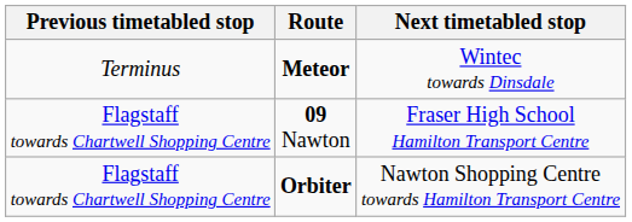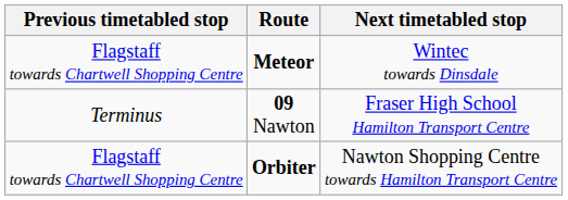Meteor | Previous timetabled stop: Terminus -> Flagstaff towards Chartwell Shopping Centre
09 Nawton | Previous timetabled stop: Flagstaff towards Chartwell Shopping Centre -> Terminus
